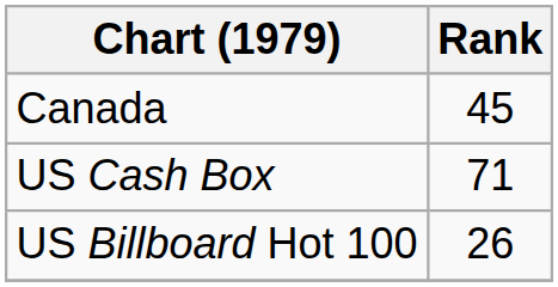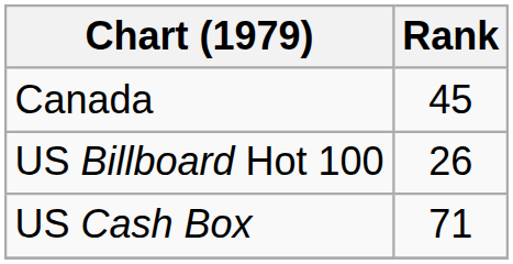rows swapped: US Billboard Hot 100 <-> US Cash Box
